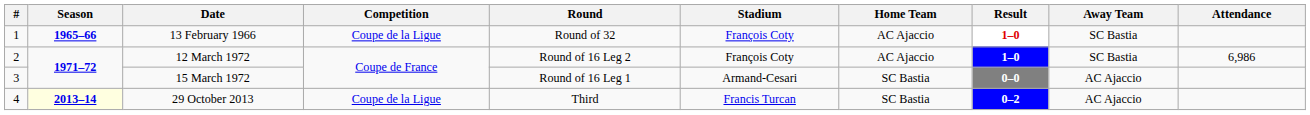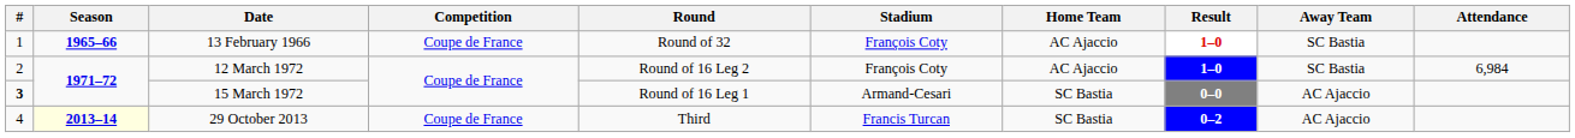13 February 1966 | Competition: Coupe de la Ligue -> Coupe de France
12 March 1972 | Attendance: 6,986 -> 6,984
15 March 1972 | #: normal -> bold
29 October 2013 | Competition: Coupe de la Ligue -> Coupe de France
